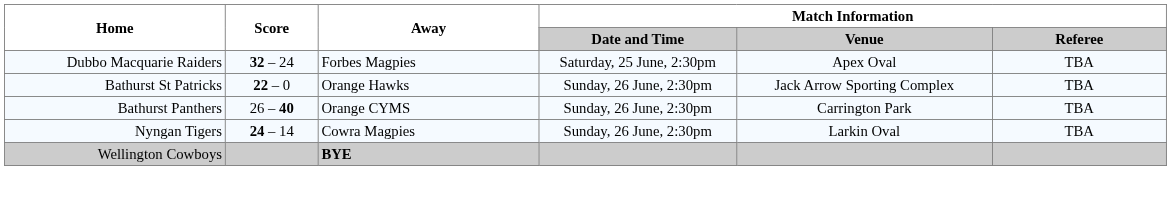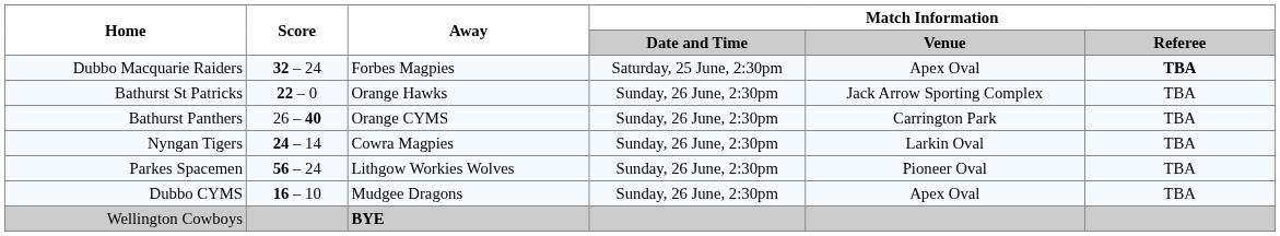Dubbo Macquarie Raiders | Match Information / Referee: normal -> bold
+ row: Parkes Spacemen | 56 – 24 | Lithgow Workies Wolves | Sunday, 26 June, 2:30pm | Pioneer Oval | TBA
+ row: Dubbo CYMS | 16 – 10 | Mudgee Dragons | Sunday, 26 June, 2:30pm | Apex Oval | TBA
